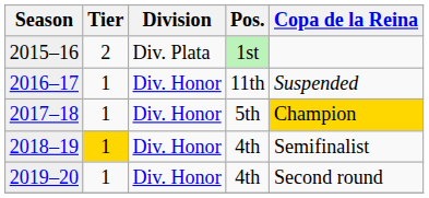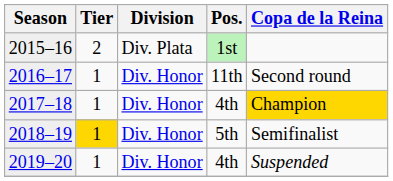2016–17 | Copa de la Reina: Suspended -> Second round
2017–18 | Pos.: 5th -> 4th
2018–19 | Pos.: 4th -> 5th
2019–20 | Copa de la Reina: Second round -> Suspended
